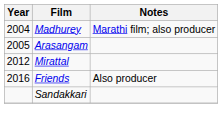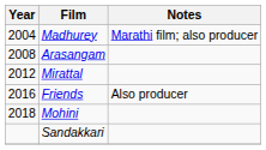Arasangam | Year: 2005 -> 2008
+ row: 2018 | Mohini
